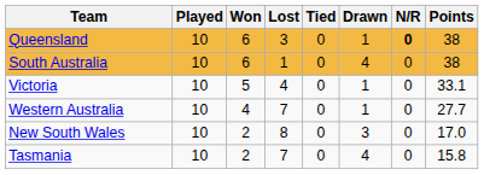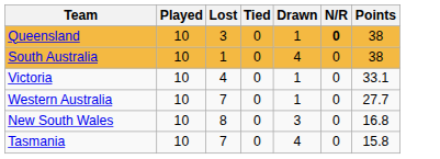- column: Won | 6 | 6 | 5 | 4 | 2 | 2
New South Wales | Points: 17.0 -> 16.8
